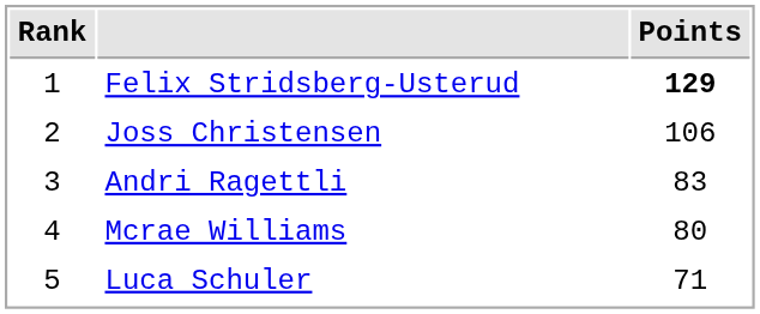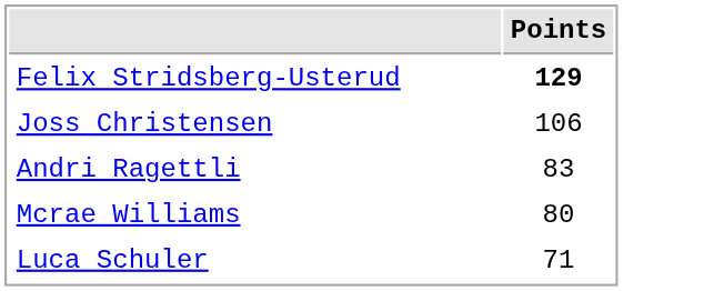- column: Rank | 1 | 2 | 3 | 4 | 5
